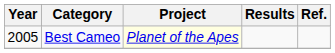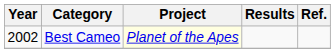Best Cameo | Year: 2005 -> 2002
